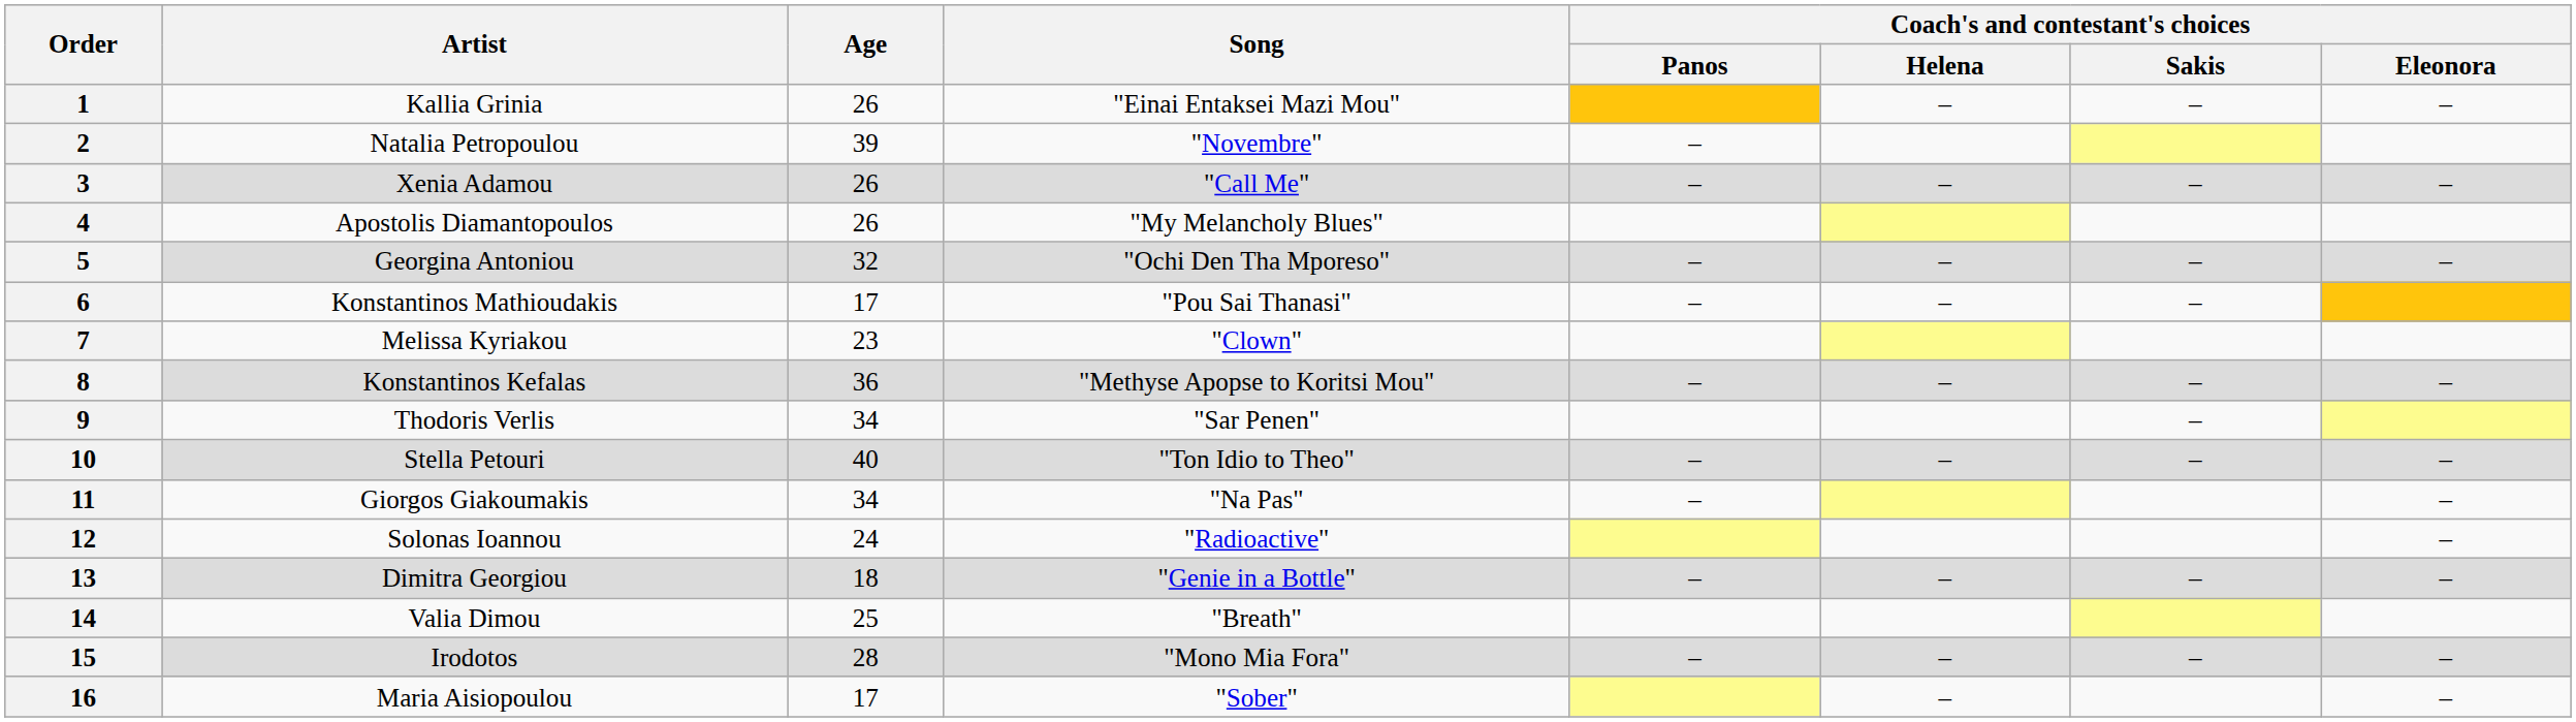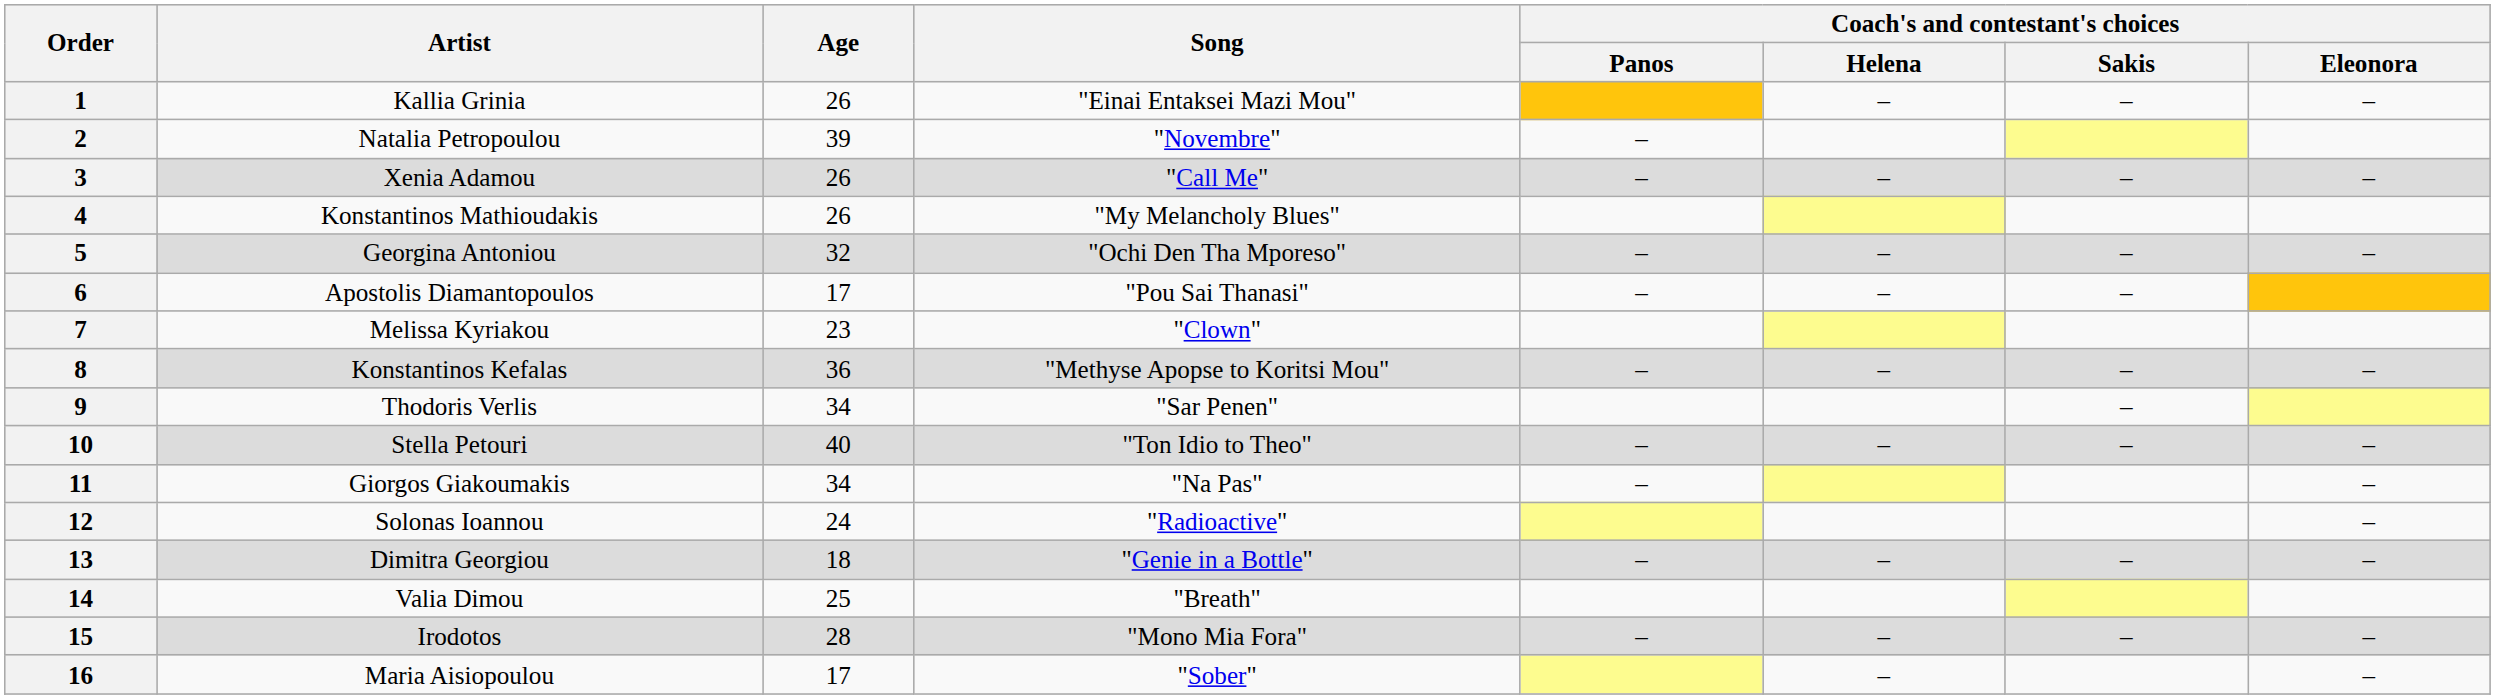4 | Artist: Apostolis Diamantopoulos -> Konstantinos Mathioudakis
6 | Artist: Konstantinos Mathioudakis -> Apostolis Diamantopoulos
